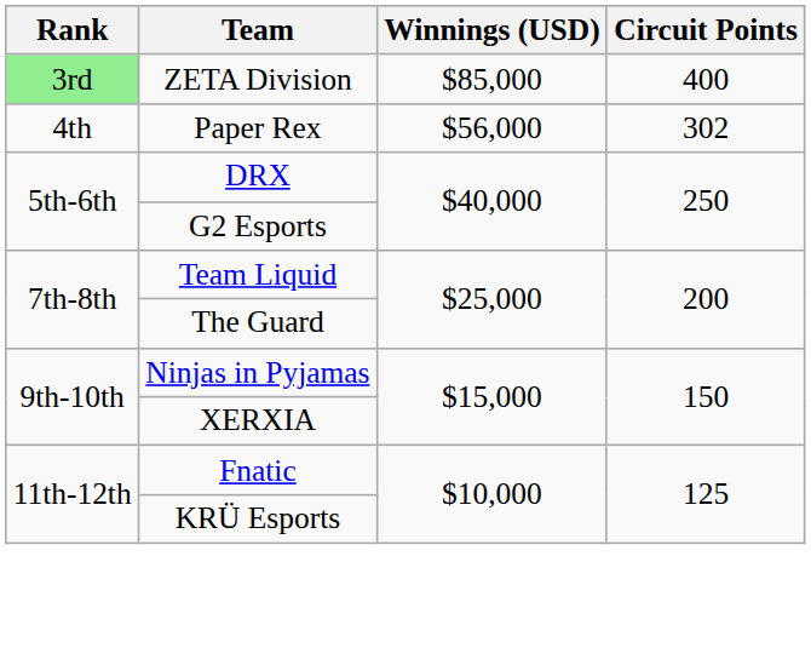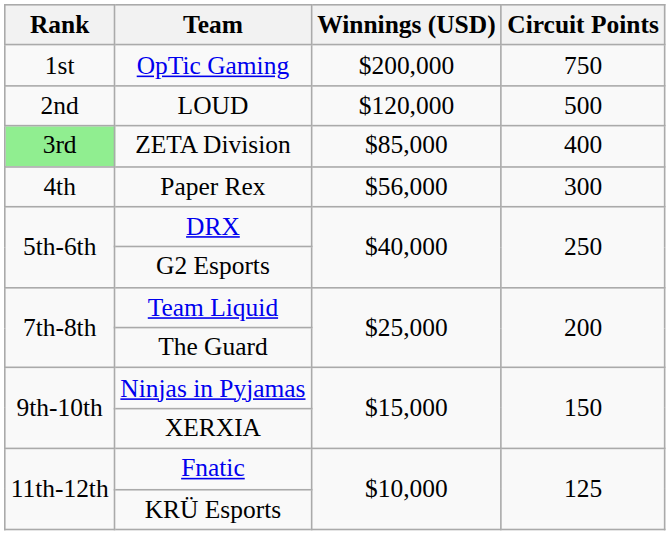+ row: 1st | OpTic Gaming | $200,000 | 750
+ row: 2nd | LOUD | $120,000 | 500
Paper Rex | Circuit Points: 302 -> 300
